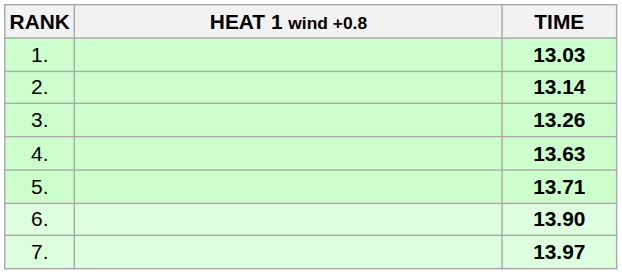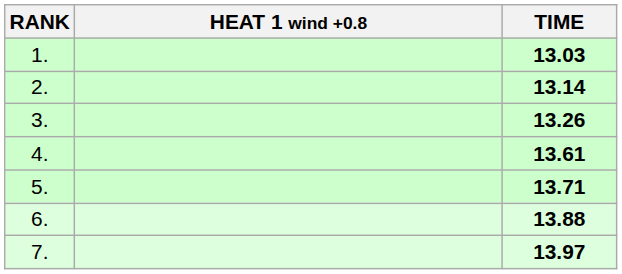4. | TIME: 13.63 -> 13.61
6. | TIME: 13.90 -> 13.88
